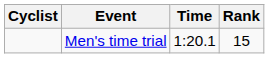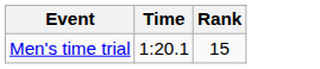- column: Cyclist
